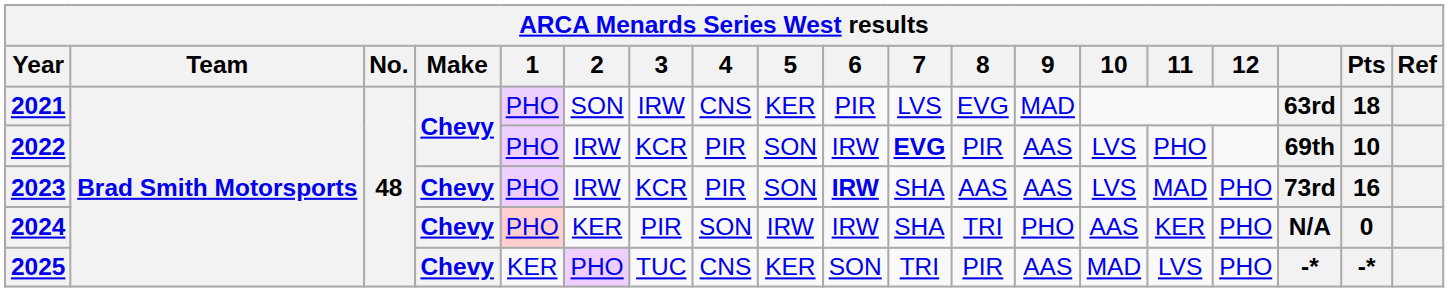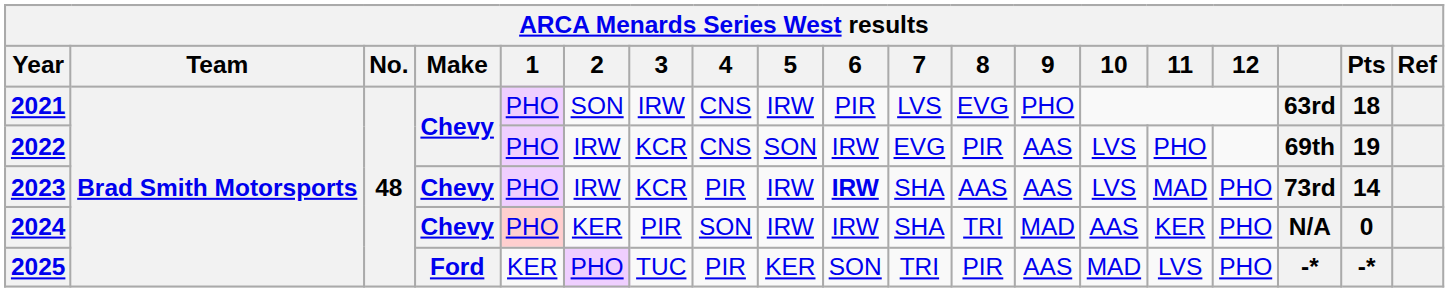2021 | 5: KER -> IRW
2021 | 9: MAD -> PHO
2022 | 4: PIR -> CNS
2022 | 7: bold -> normal
2022 | Pts: 10 -> 19
2023 | 5: SON -> IRW
2023 | Pts: 16 -> 14
2024 | 9: PHO -> MAD
2025 | Make: Chevy -> Ford
2025 | 4: CNS -> PIR
